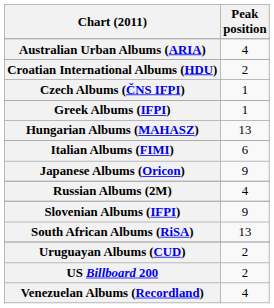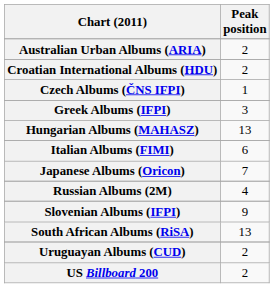Australian Urban Albums (ARIA) | Peak position: 4 -> 2
Greek Albums (IFPI) | Peak position: 1 -> 3
Japanese Albums (Oricon) | Peak position: 9 -> 7
- row: Venezuelan Albums (Recordland) | 4
